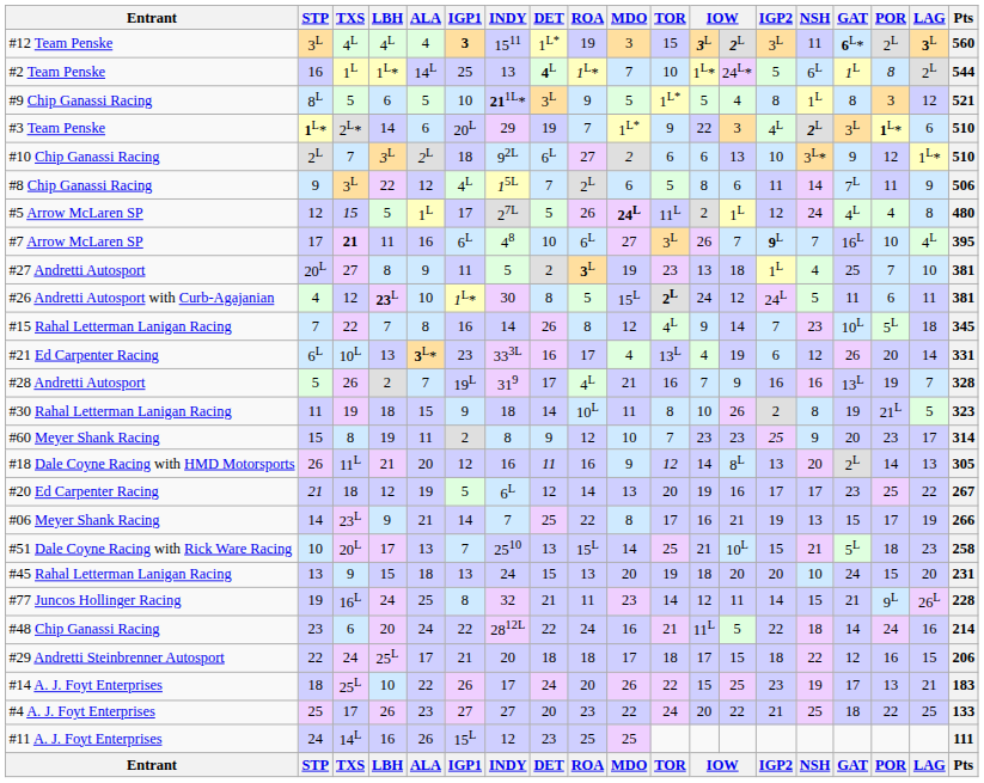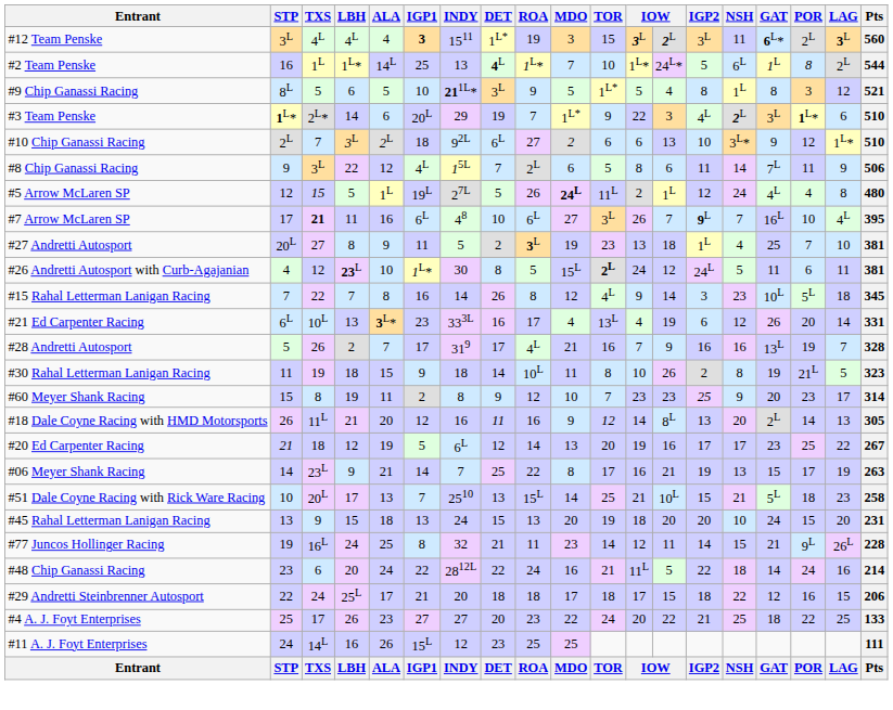#5 Arrow McLaren SP | IGP1: 17 -> 19L
#15 Rahal Letterman Lanigan Racing | IGP2: 7 -> 3
#28 Andretti Autosport | IGP1: 19L -> 17
#06 Meyer Shank Racing | Pts: 266 -> 263
- row: #14 A. J. Foyt Enterprises | 18 | 25L | 10 | 22 | 26 | 17 | 24 | 20 | 26 | 22 | 15 | 25 | 23 | 19 | 17 | 13 | 21 | 183
